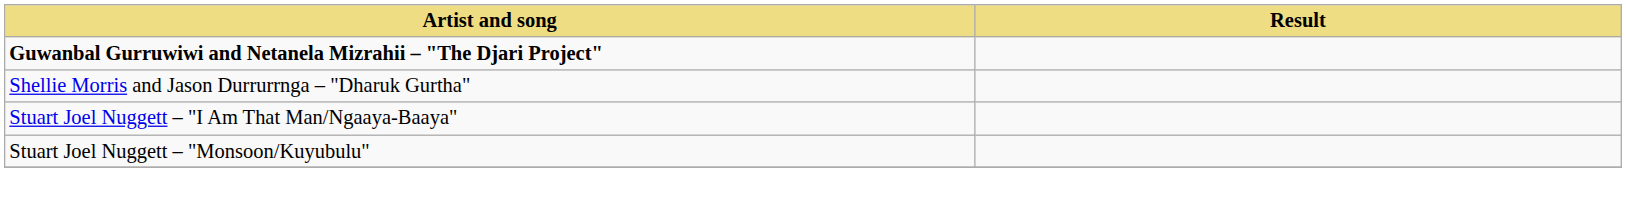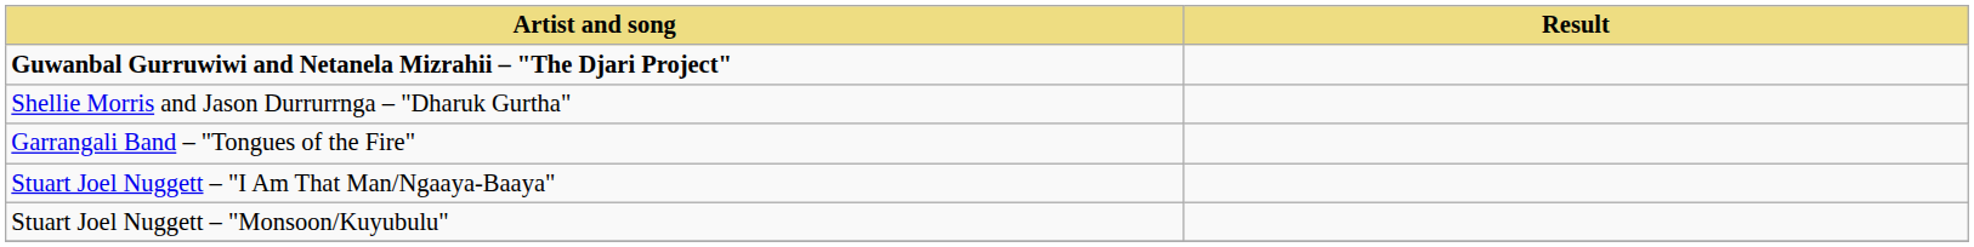+ row: Garrangali Band – "Tongues of the Fire"
